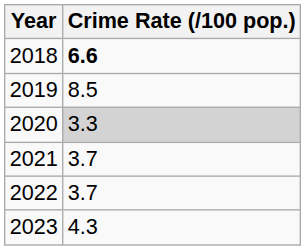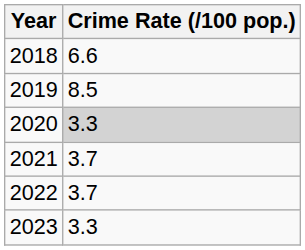2018 | Crime Rate (/100 pop.): bold -> normal
2023 | Crime Rate (/100 pop.): 4.3 -> 3.3
